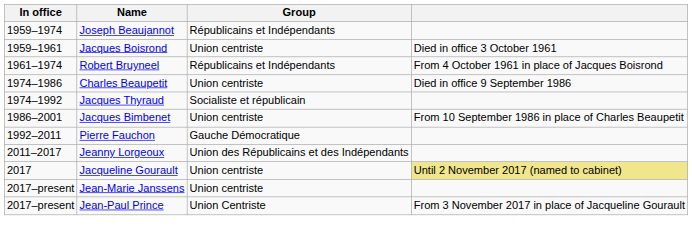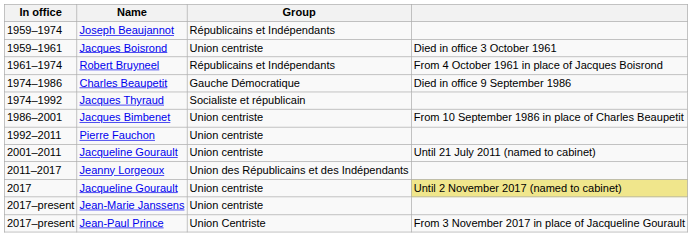Charles Beaupetit | Group: Union centriste -> Gauche Démocratique
Pierre Fauchon | Group: Gauche Démocratique -> Union centriste
+ row: 2001–2011 | Jacqueline Gourault | Union centriste | Until 21 July 2011 (named to cabinet)
